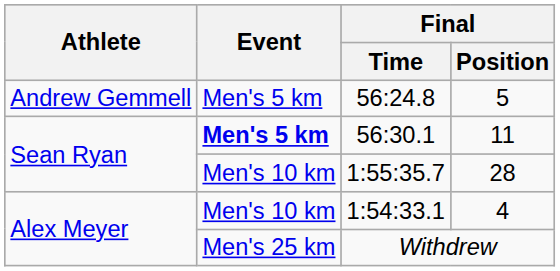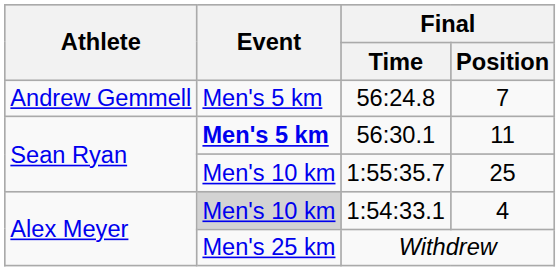56:24.8 | Final / Position: 5 -> 7
1:55:35.7 | Final / Position: 28 -> 25
1:54:33.1 | Event: no background -> lightgrey background
